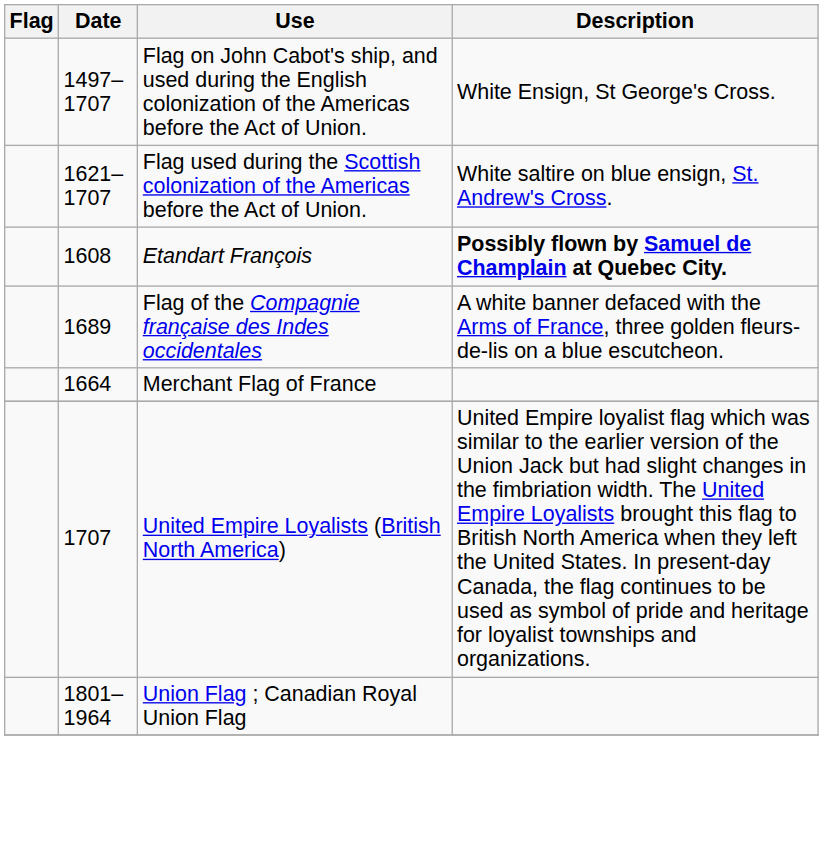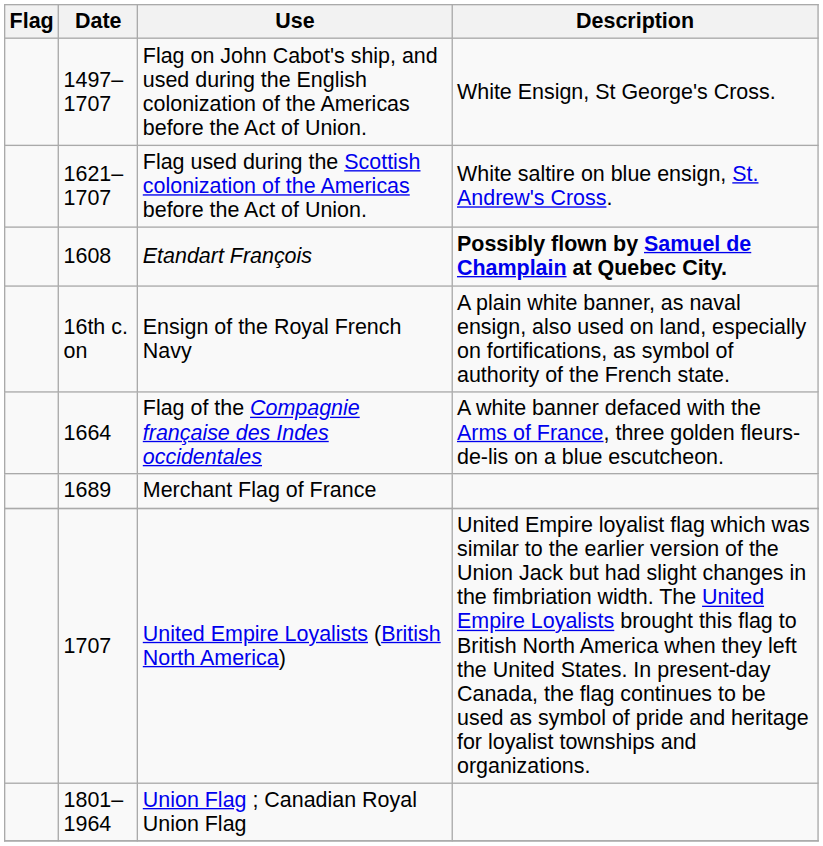+ row: 16th c. on | Ensign of the Royal French Navy | A plain white banner, as naval ensign, also used on land, especially on fortifications, as symbol of authority of the French state.
Flag of the Compagnie française des Indes occidentales | Date: 1689 -> 1664
Merchant Flag of France | Date: 1664 -> 1689
